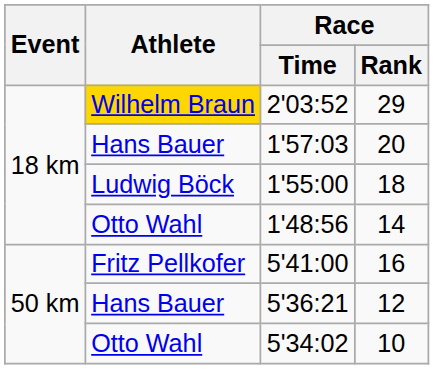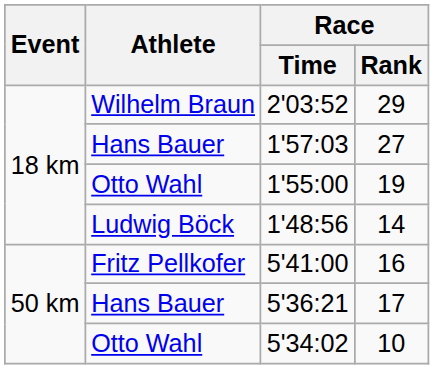2'03:52 | Athlete: gold background -> no background
1'57:03 | Race / Rank: 20 -> 27
1'55:00 | Athlete: Ludwig Böck -> Otto Wahl
1'55:00 | Race / Rank: 18 -> 19
1'48:56 | Athlete: Otto Wahl -> Ludwig Böck
5'36:21 | Race / Rank: 12 -> 17
